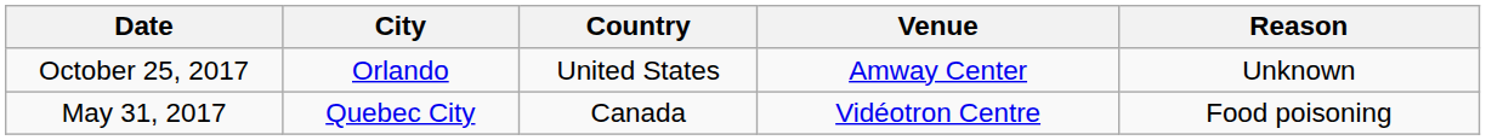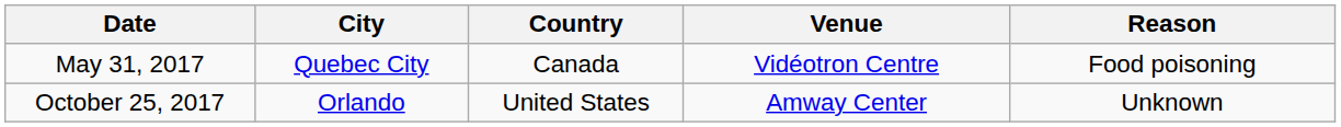rows swapped: May 31, 2017 <-> October 25, 2017
